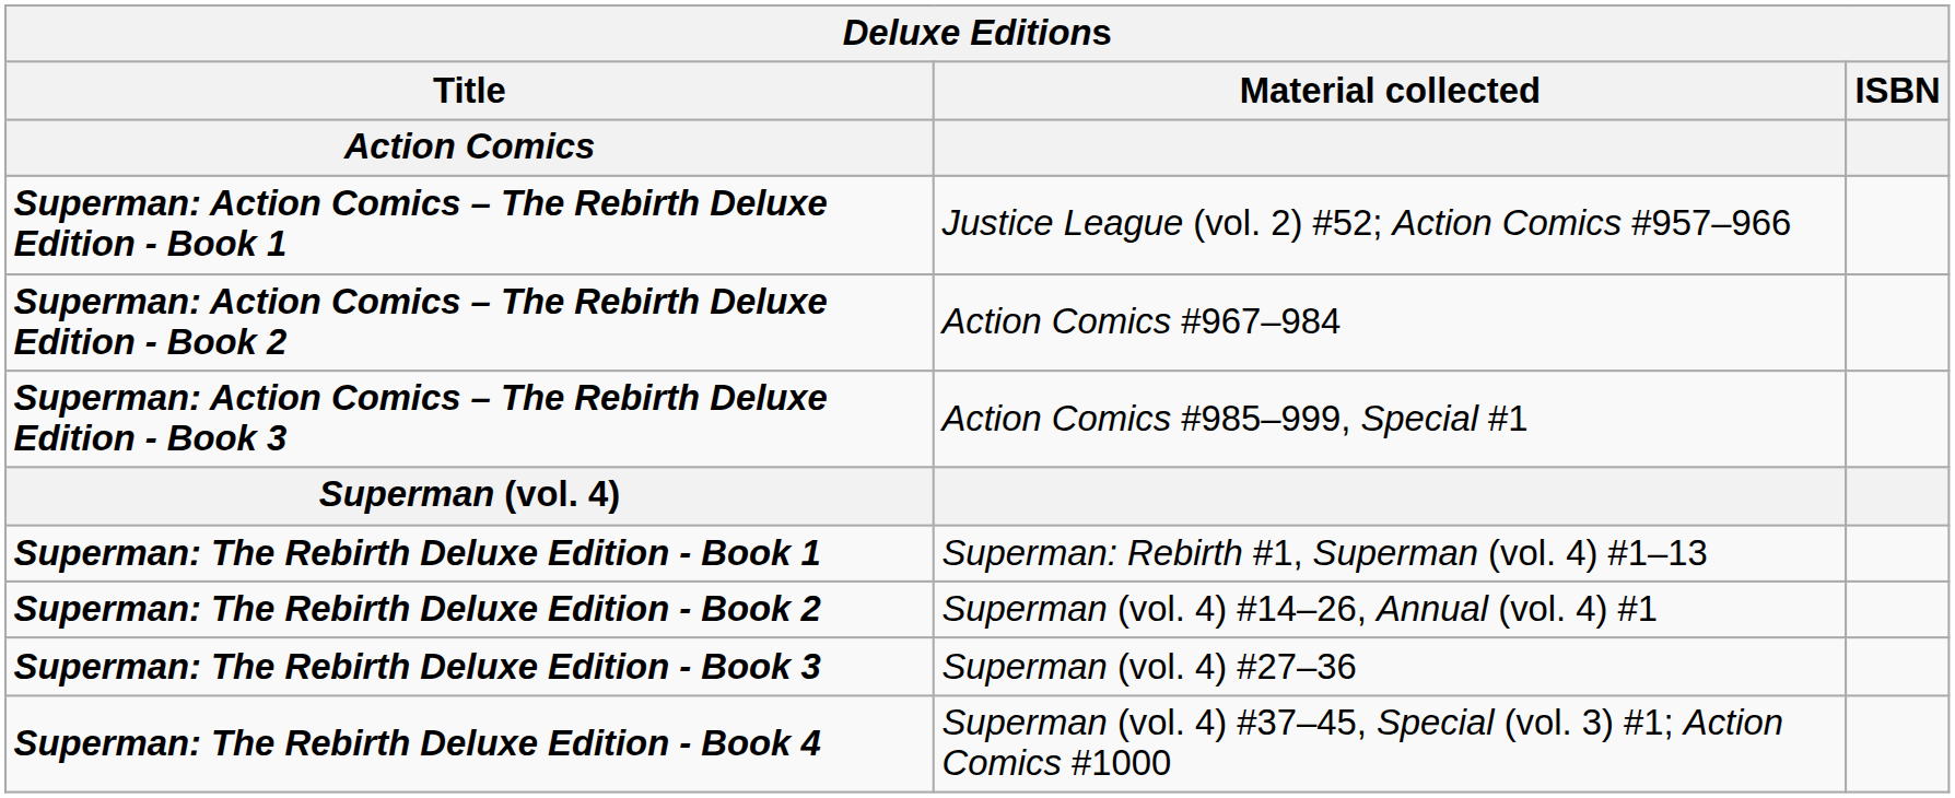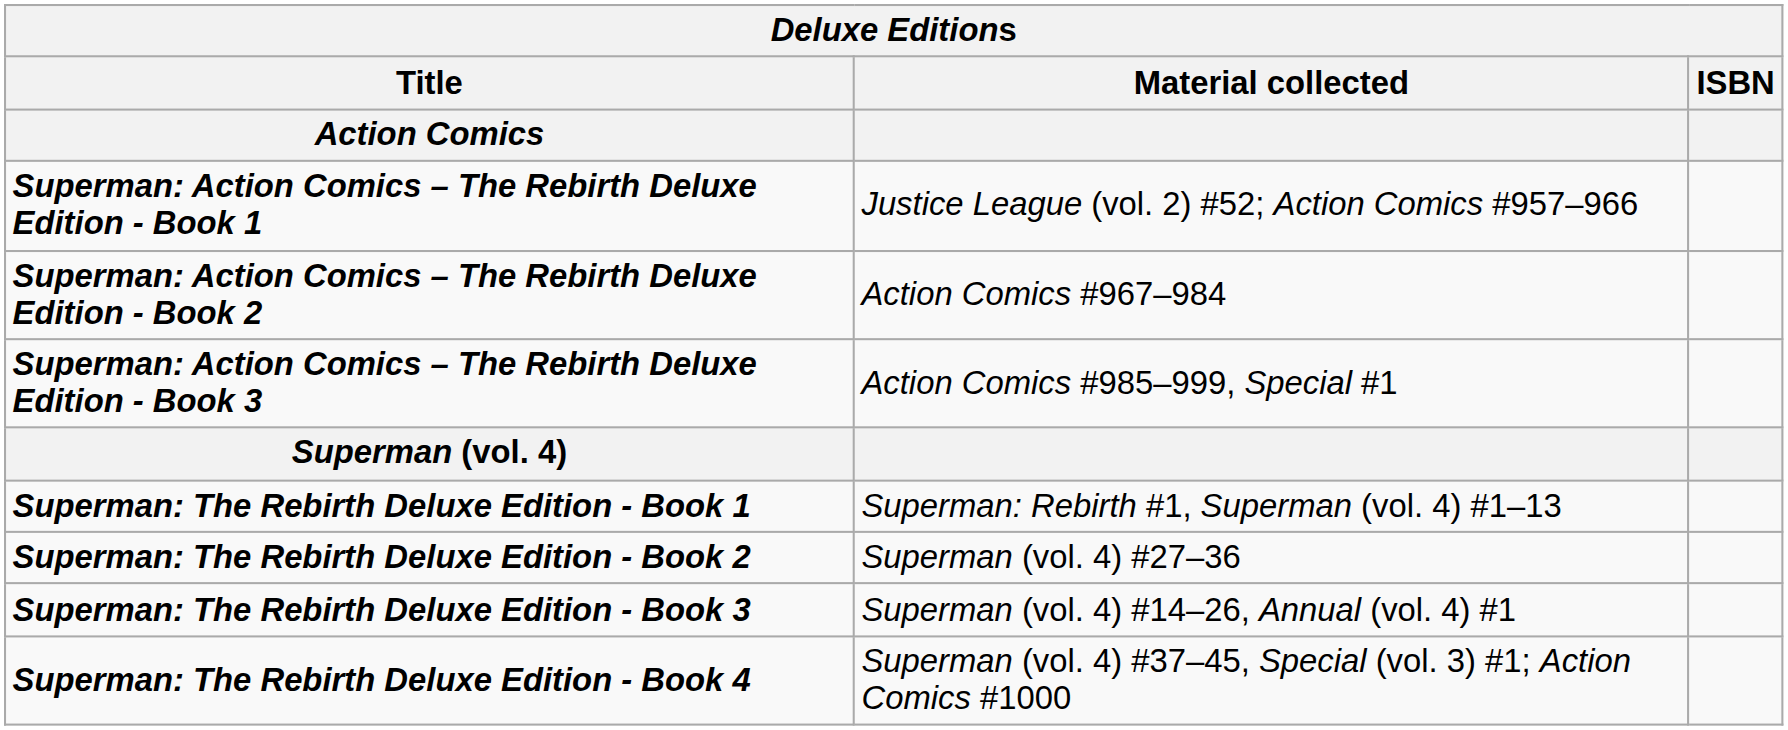Superman: The Rebirth Deluxe Edition - Book 2 | Material collected: Superman (vol. 4) #14–26, Annual (vol. 4) #1 -> Superman (vol. 4) #27–36
Superman: The Rebirth Deluxe Edition - Book 3 | Material collected: Superman (vol. 4) #27–36 -> Superman (vol. 4) #14–26, Annual (vol. 4) #1
